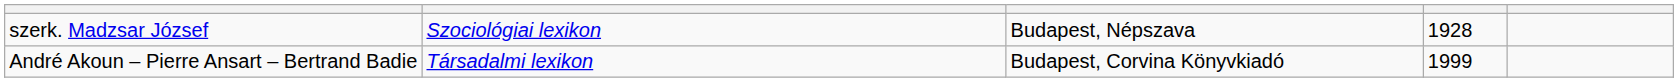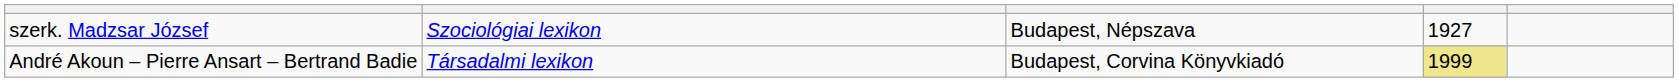szerk. Madzsar József | column 4: 1928 -> 1927
André Akoun – Pierre Ansart – Bertrand Badie | column 4: no background -> khaki background
